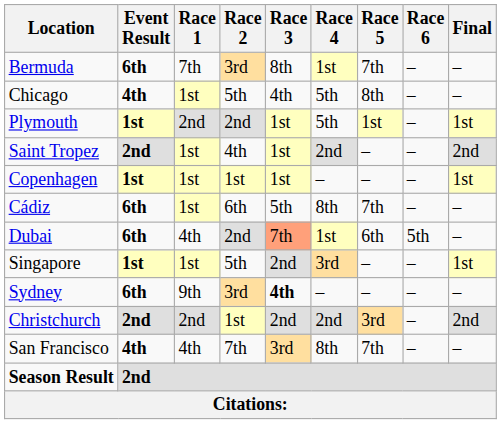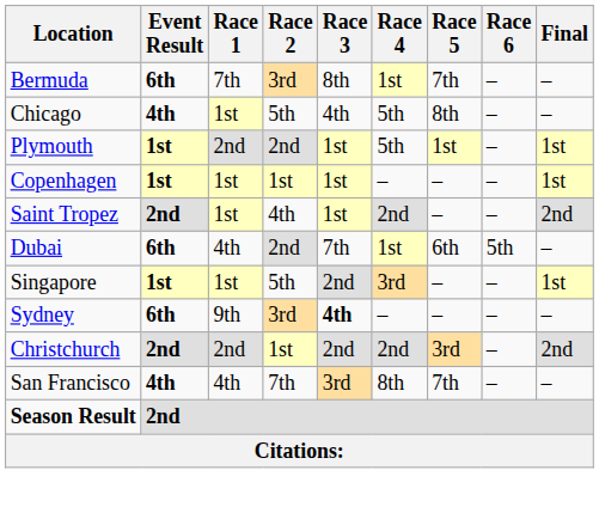rows swapped: Copenhagen <-> Saint Tropez
- row: Cádiz | 6th | 1st | 6th | 5th | 8th | 7th | – | –
Dubai | Race 3: lightsalmon background -> no background
